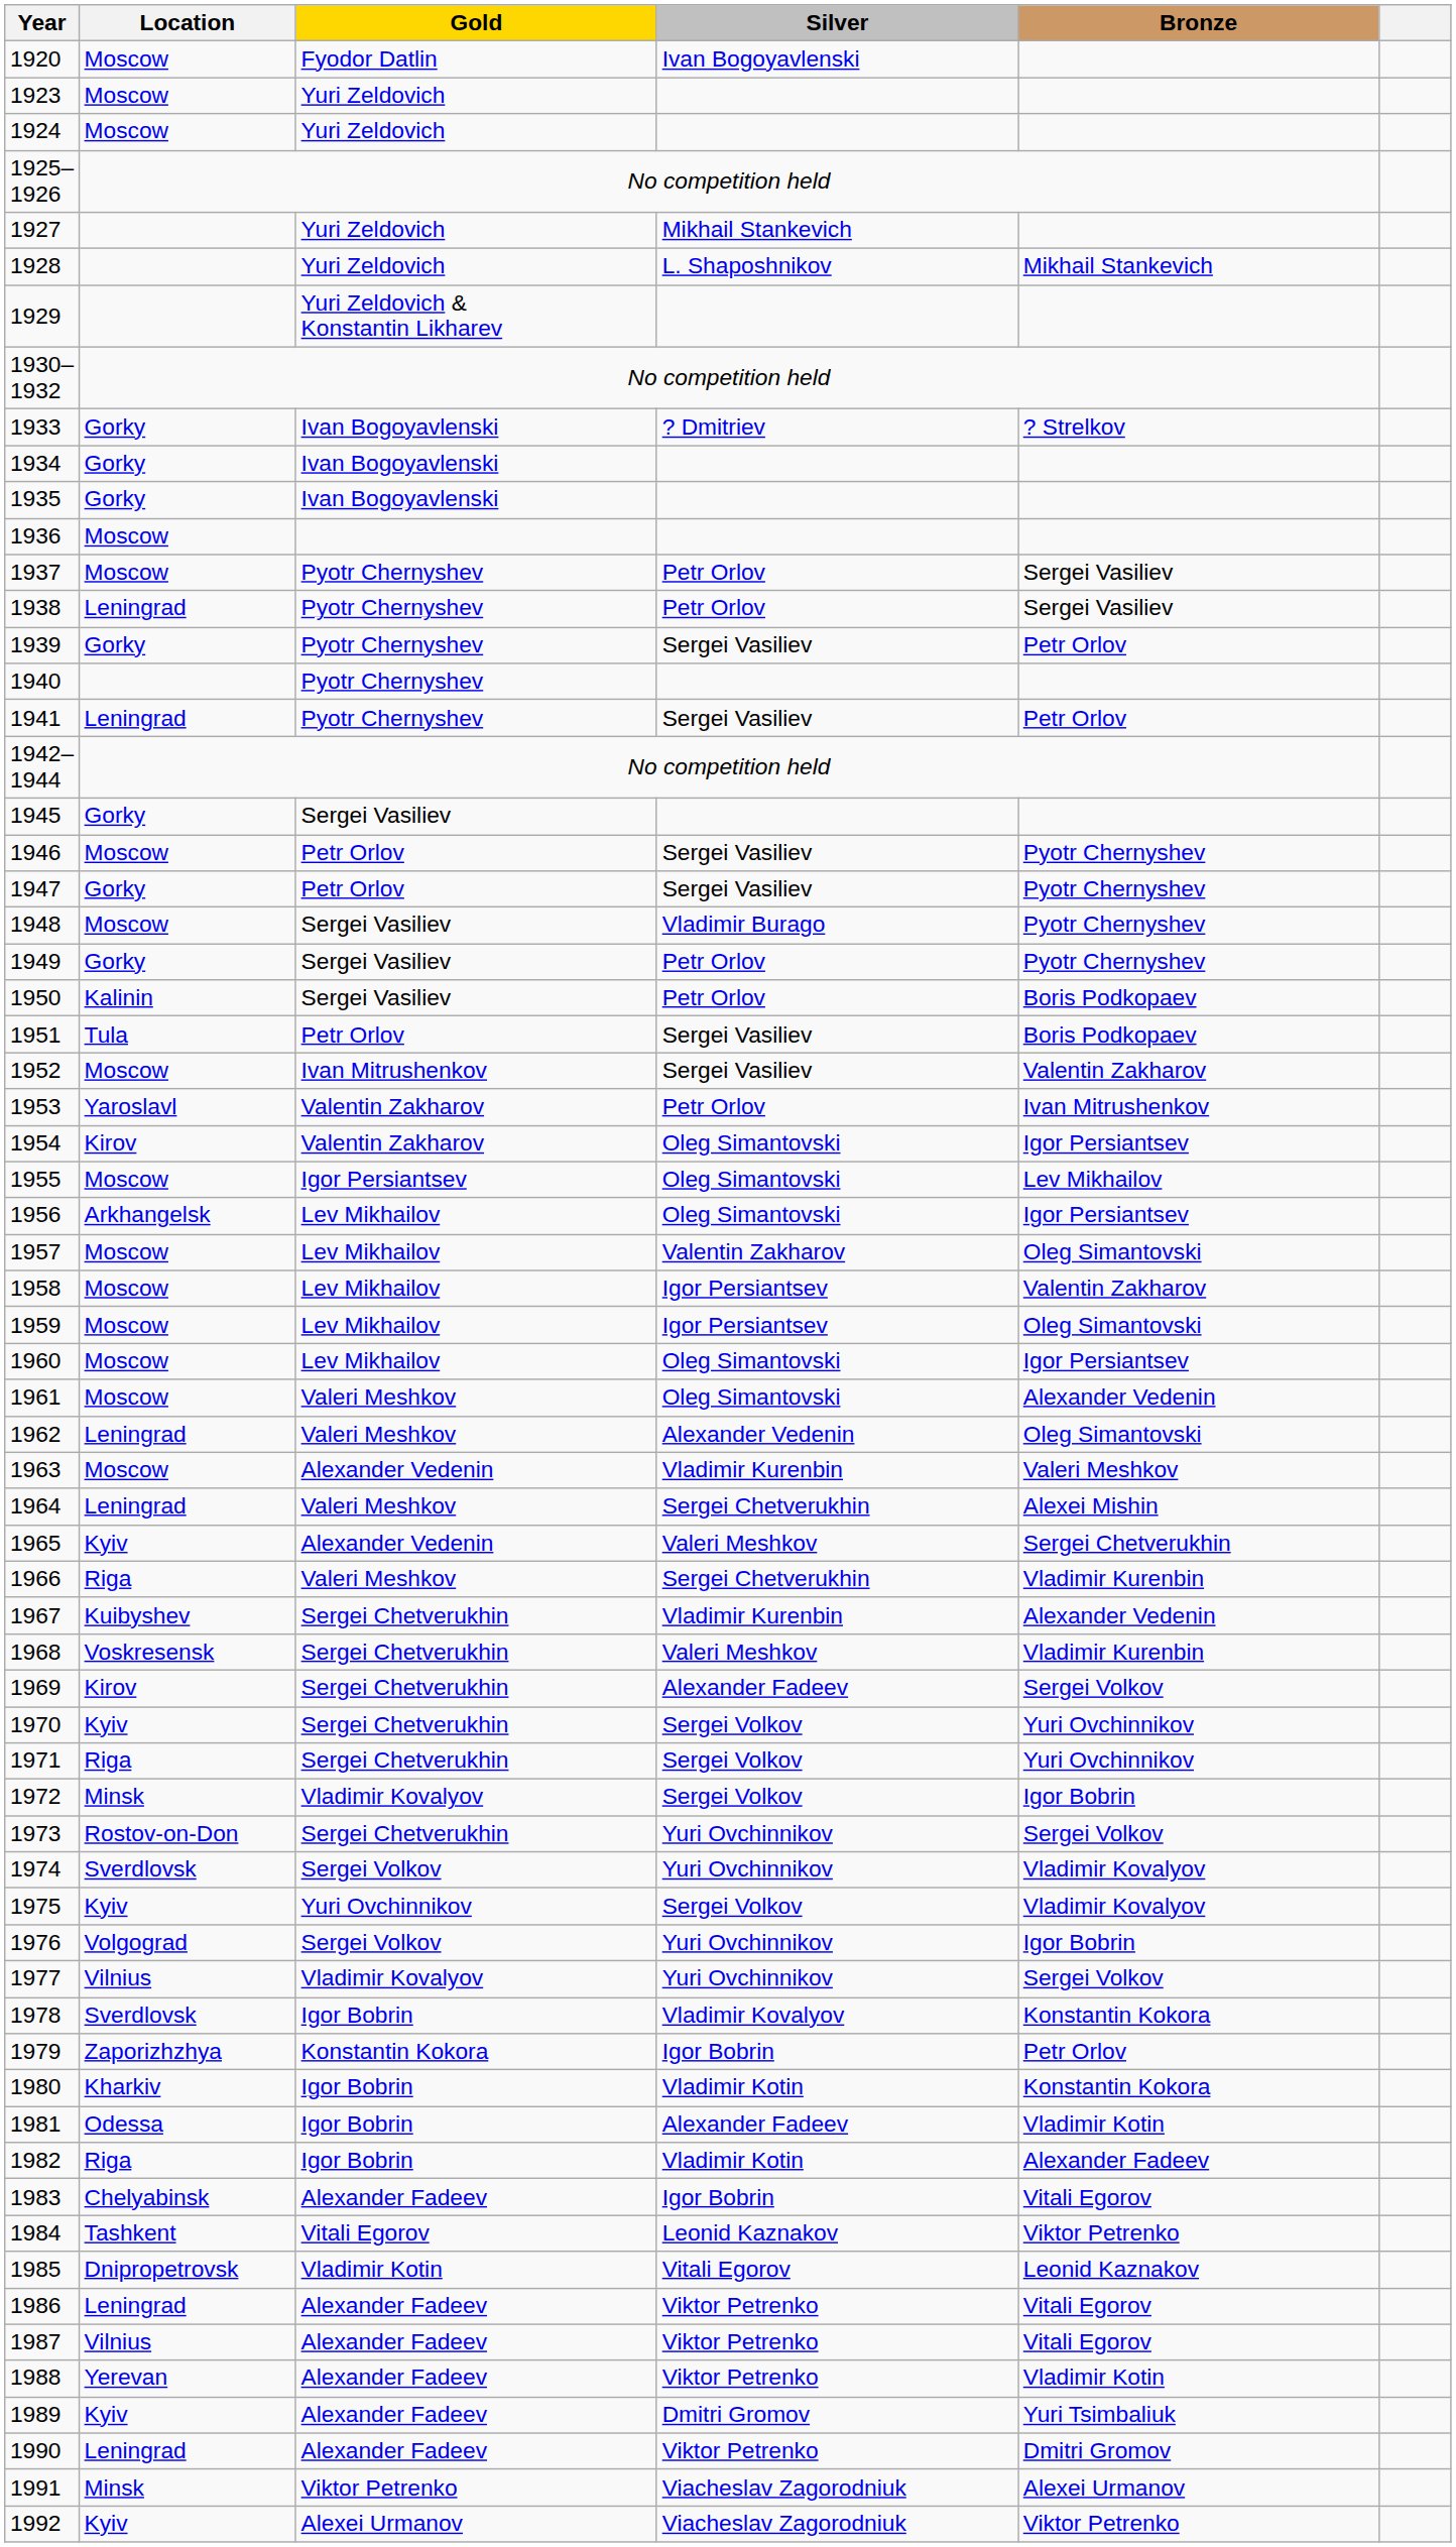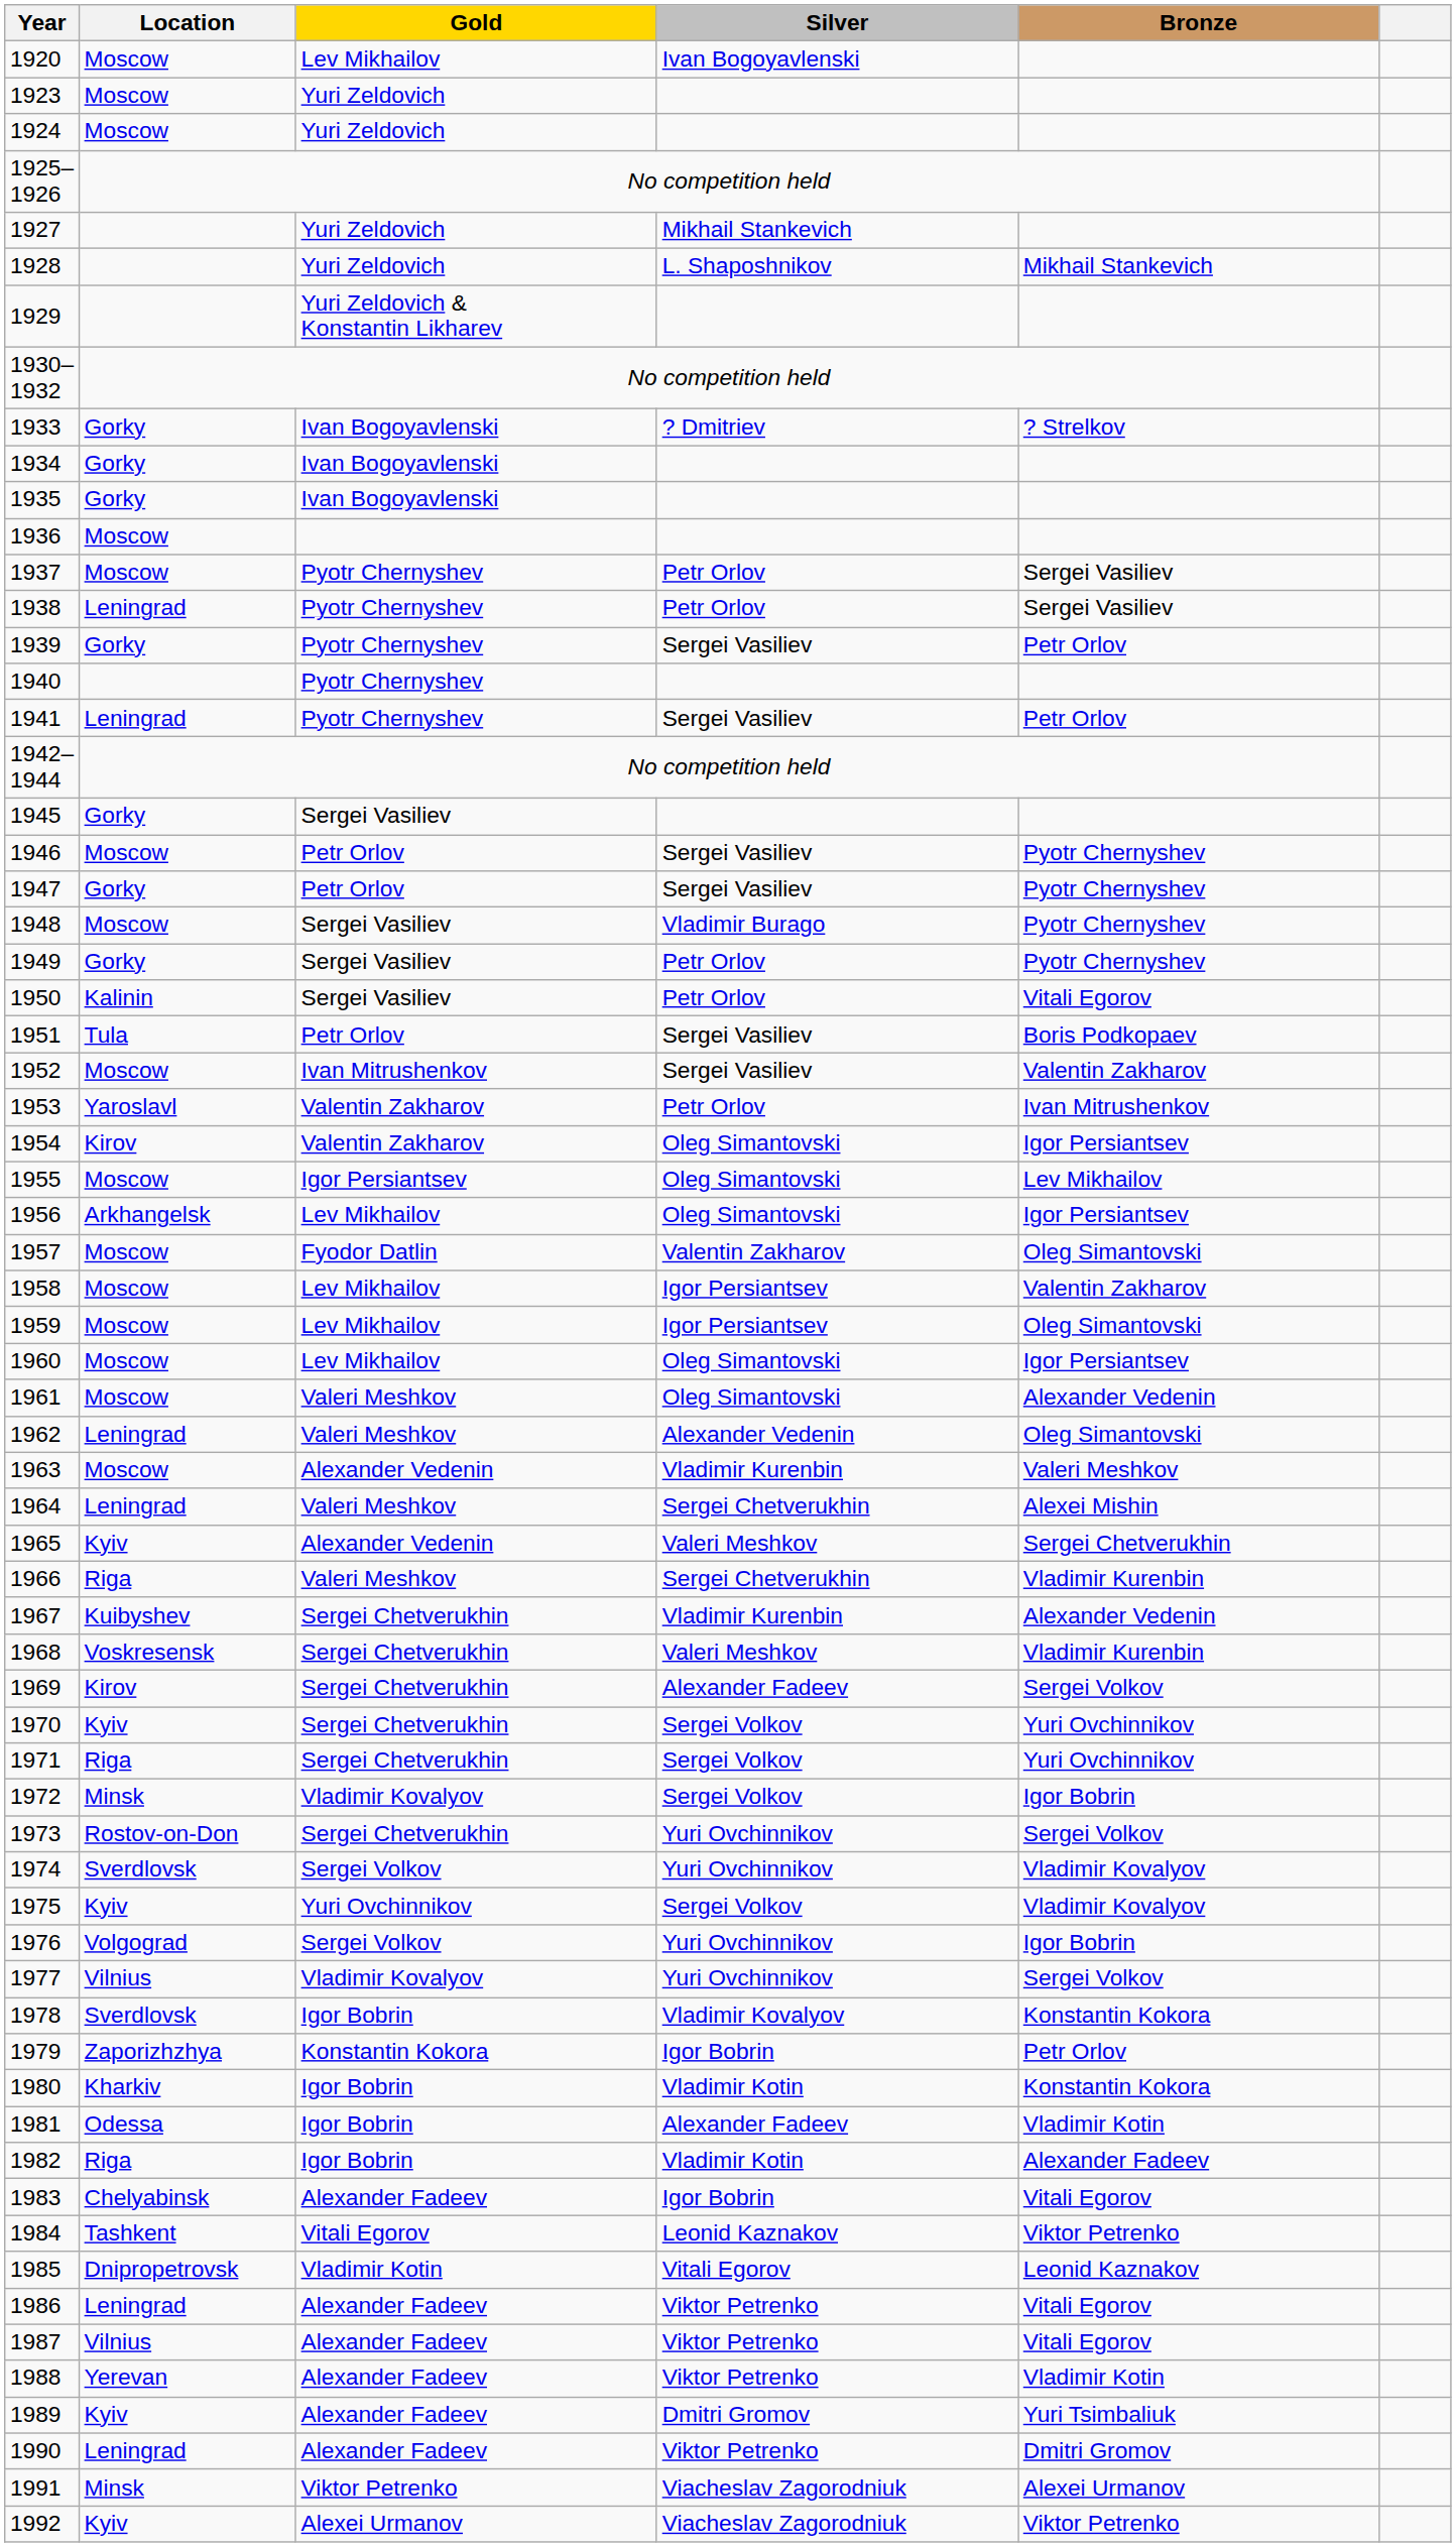1920 | Gold: Fyodor Datlin -> Lev Mikhailov
1950 | Bronze: Boris Podkopaev -> Vitali Egorov
1957 | Gold: Lev Mikhailov -> Fyodor Datlin
